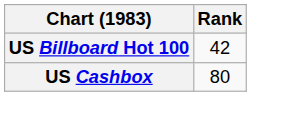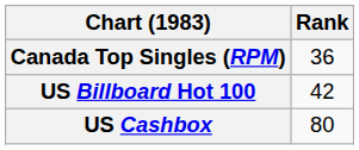+ row: Canada Top Singles (RPM) | 36
